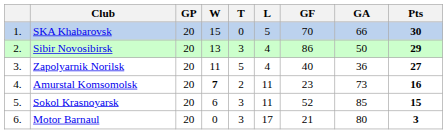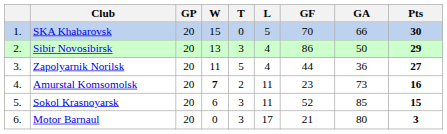Zapolyarnik Norilsk | GF: 40 -> 44
